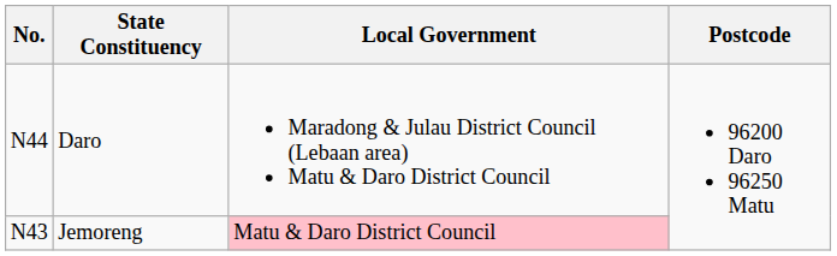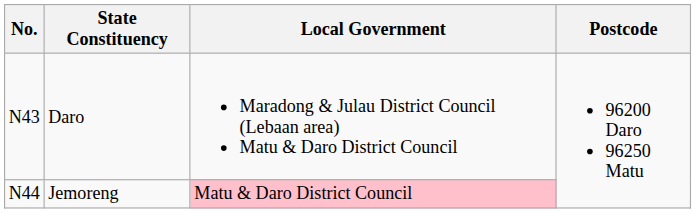Daro | No.: N44 -> N43
Jemoreng | No.: N43 -> N44
